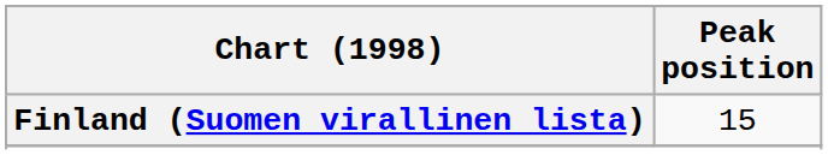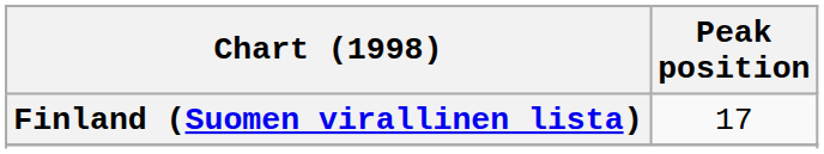Finland (Suomen virallinen lista) | Peak position: 15 -> 17
